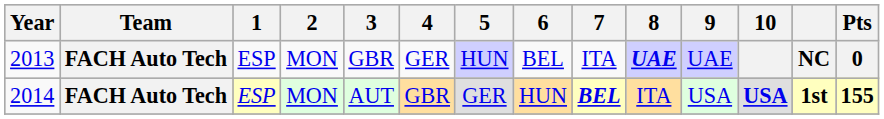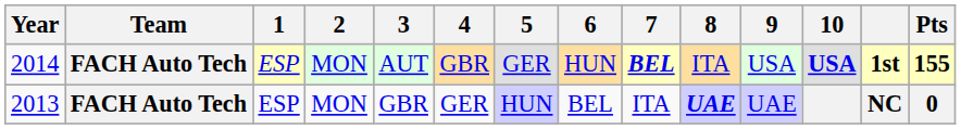rows swapped: 2013 <-> 2014
